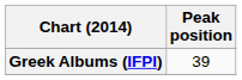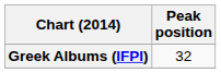Greek Albums (IFPI) | Peak position: 39 -> 32
